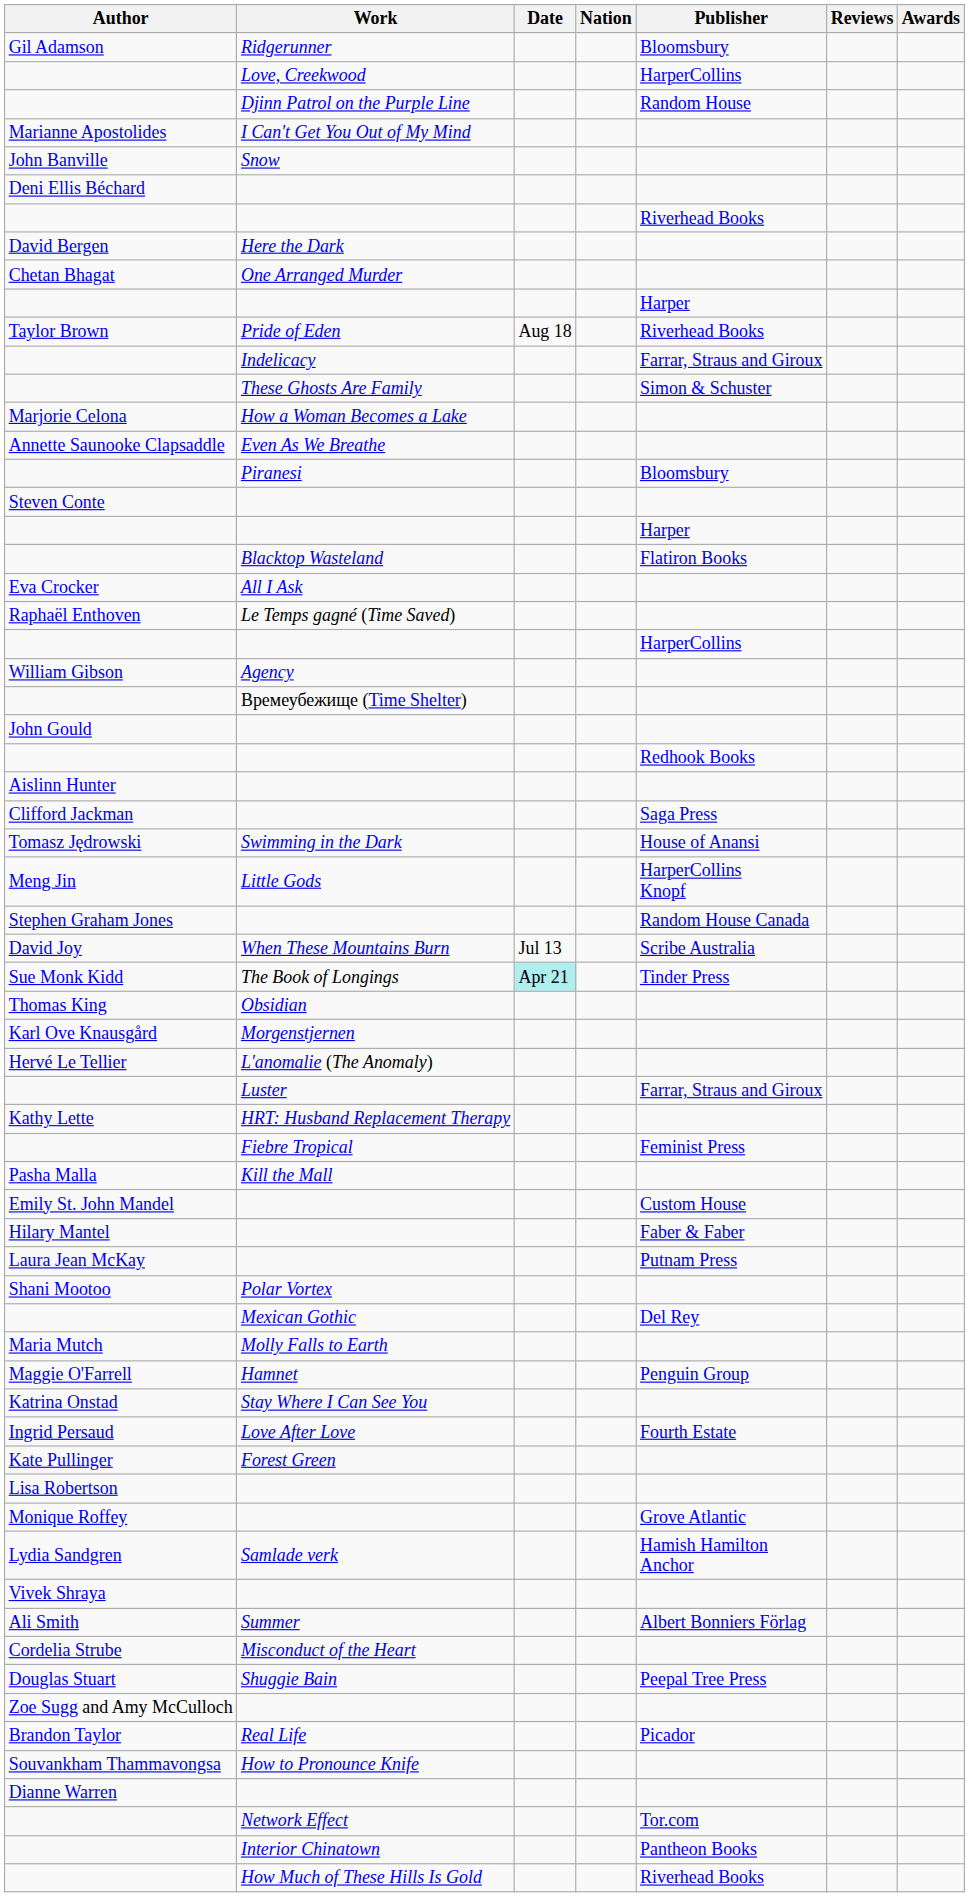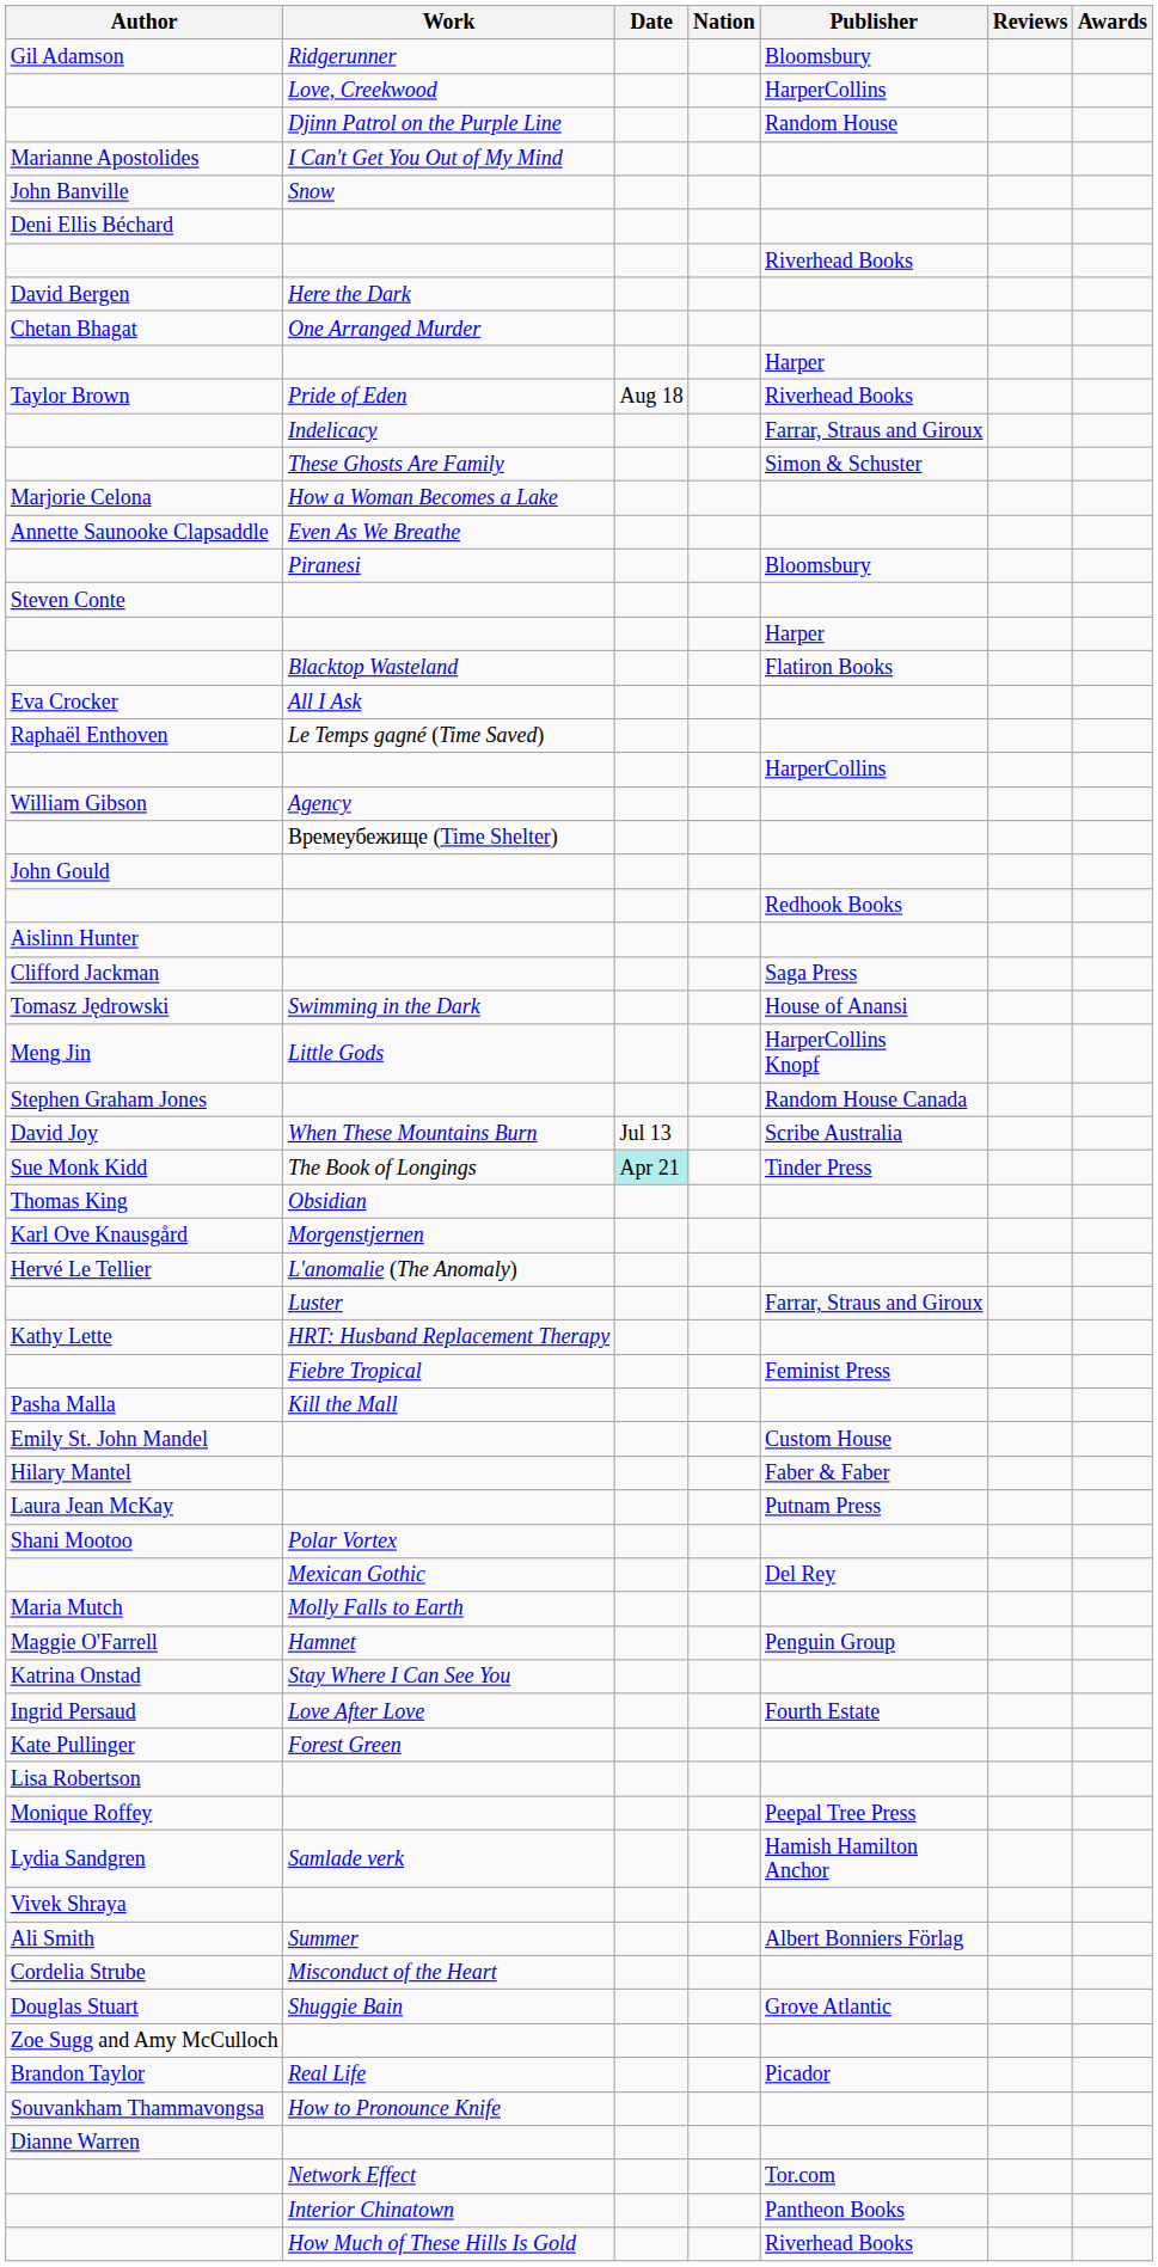Monique Roffey | Publisher: Grove Atlantic -> Peepal Tree Press
Douglas Stuart | Publisher: Peepal Tree Press -> Grove Atlantic
